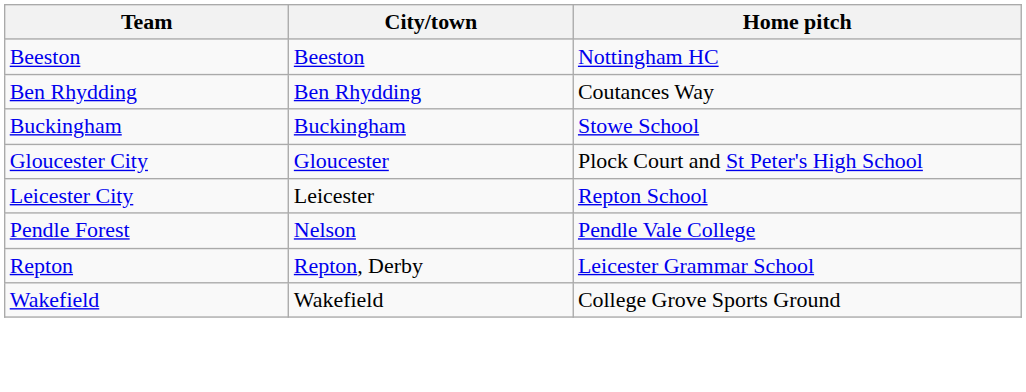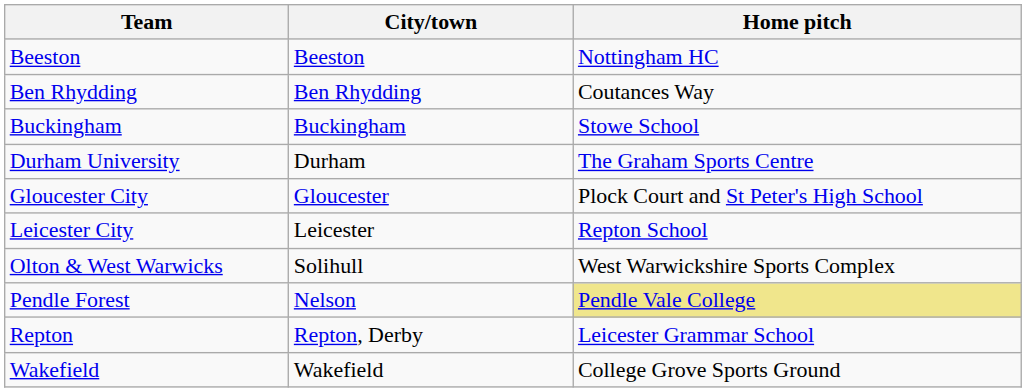+ row: Durham University | Durham | The Graham Sports Centre
+ row: Olton & West Warwicks | Solihull | West Warwickshire Sports Complex
Pendle Forest | Home pitch: no background -> khaki background
